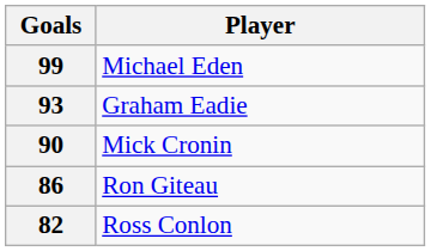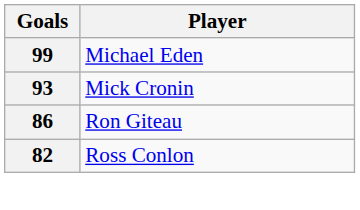- row: 93 | Graham Eadie
Mick Cronin | Goals: 90 -> 93
